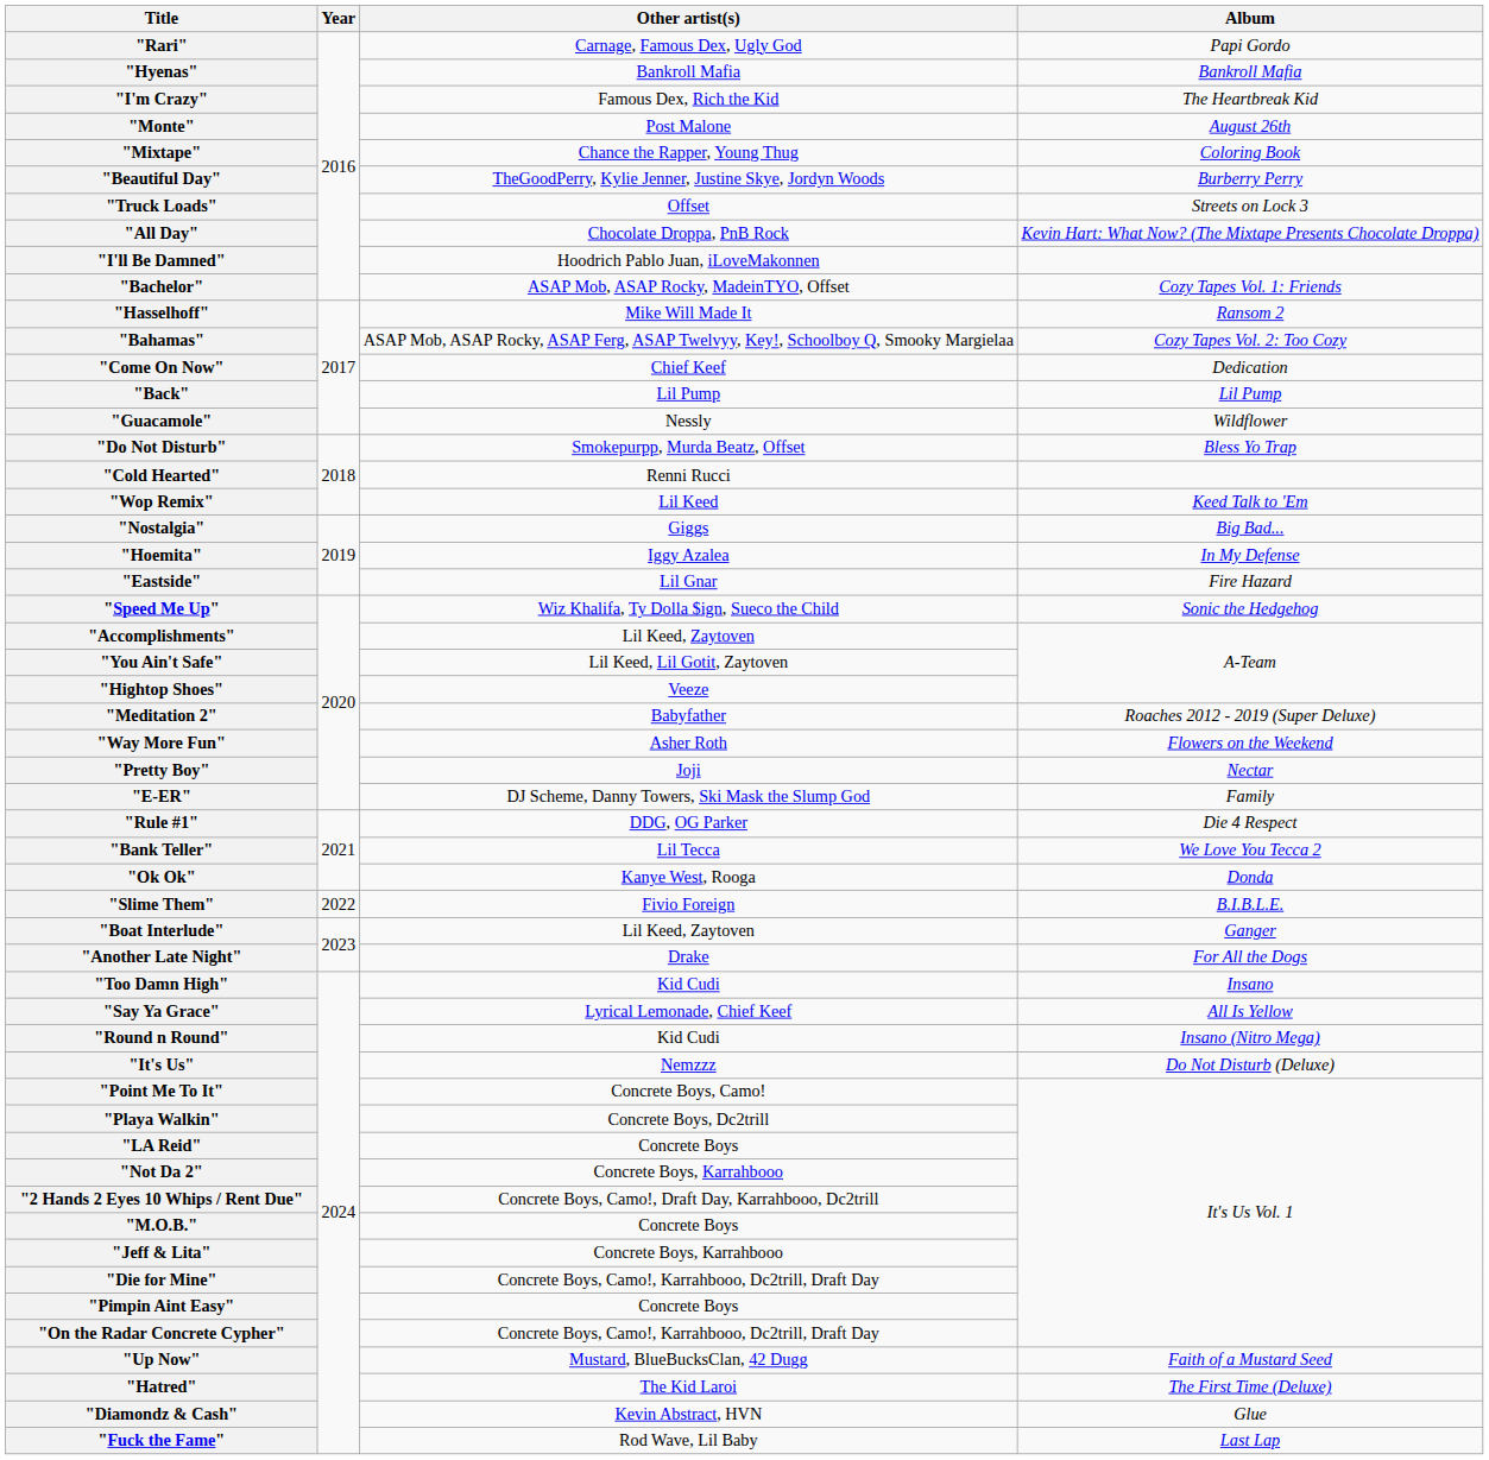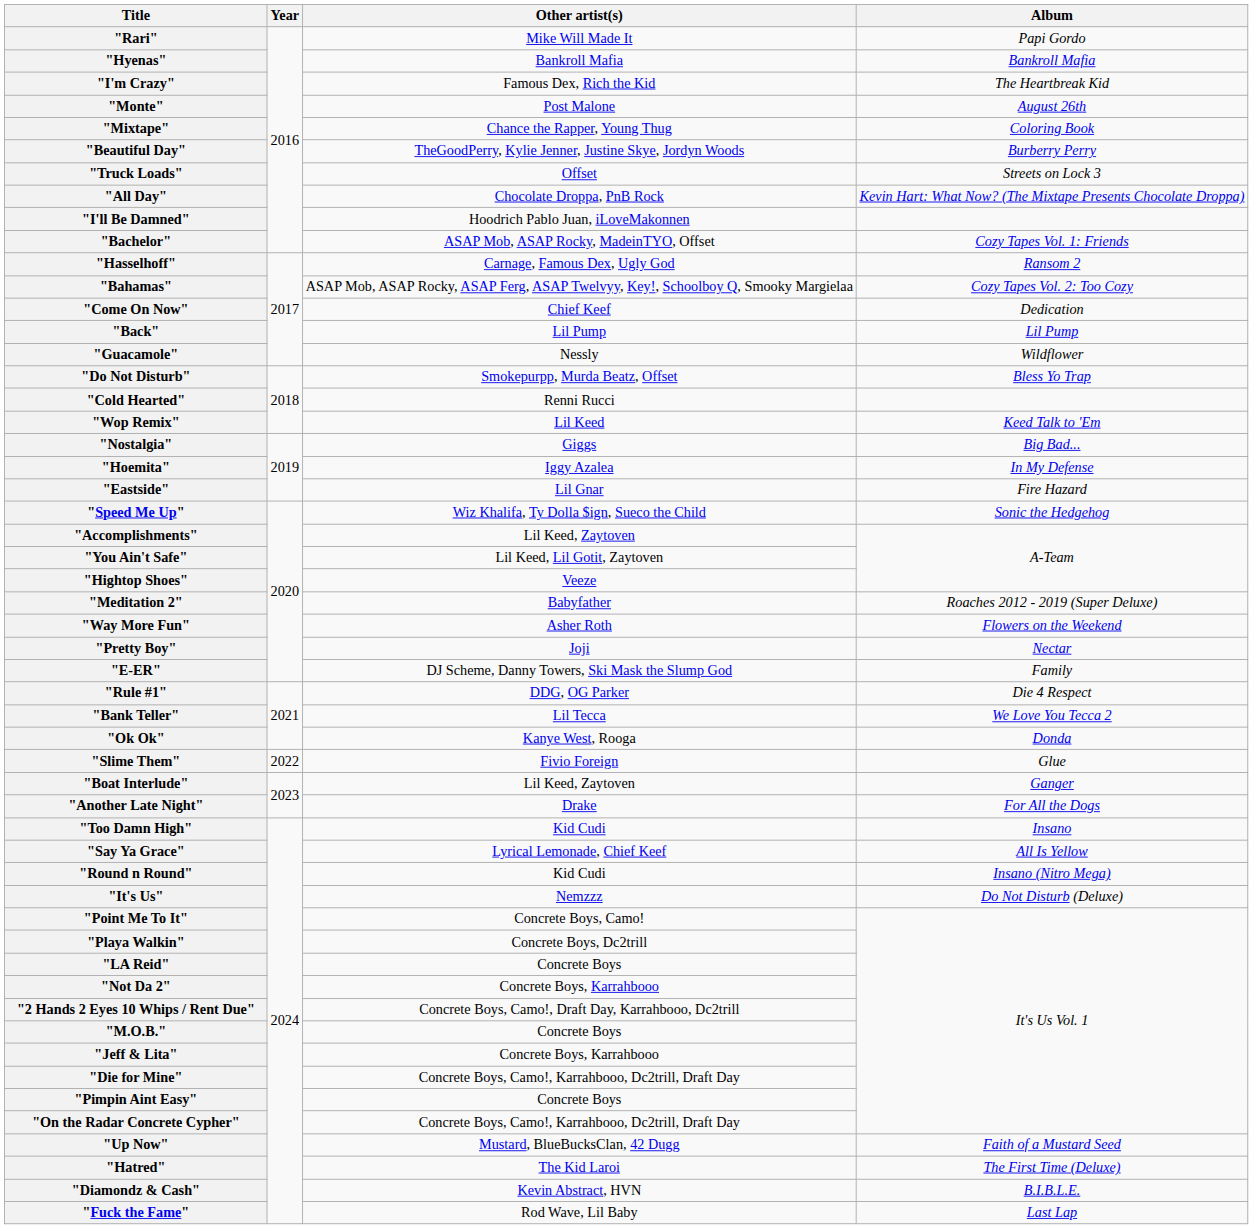"Rari" | Other artist(s): Carnage, Famous Dex, Ugly God -> Mike Will Made It
"Hasselhoff" | Other artist(s): Mike Will Made It -> Carnage, Famous Dex, Ugly God
"Slime Them" | Album: B.I.B.L.E. -> Glue
"Diamondz & Cash" | Album: Glue -> B.I.B.L.E.
